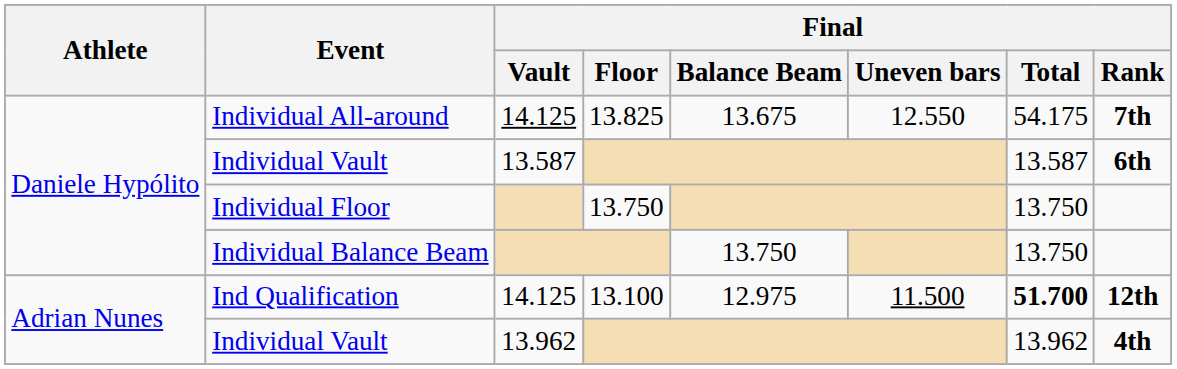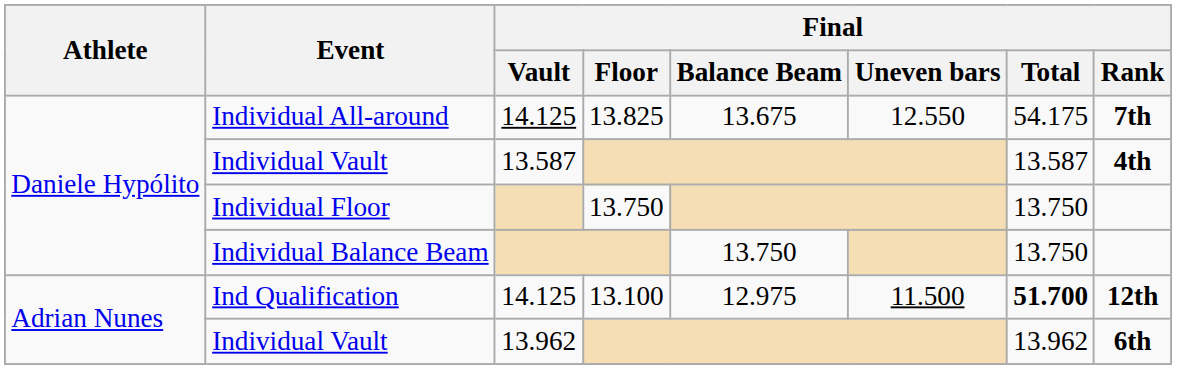Individual Vault / 13.587 | Final / Rank: 6th -> 4th
Individual Vault / 13.962 | Final / Rank: 4th -> 6th
